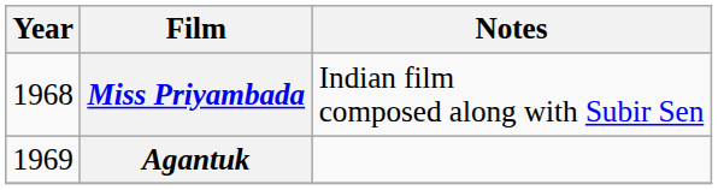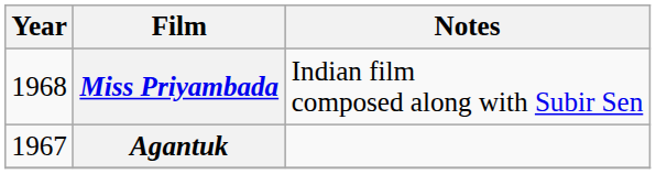Agantuk | Year: 1969 -> 1967
